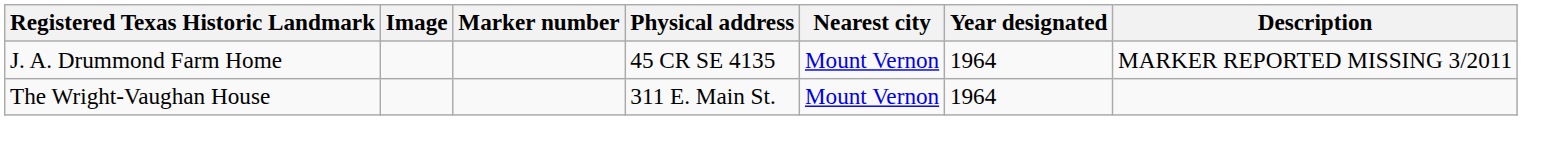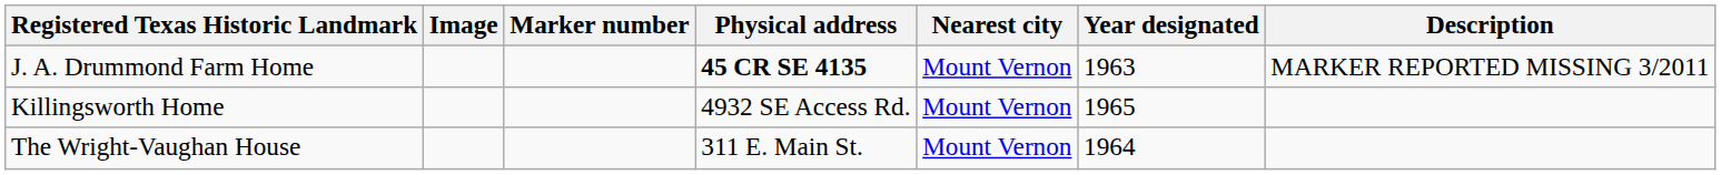J. A. Drummond Farm Home | Physical address: normal -> bold
J. A. Drummond Farm Home | Year designated: 1964 -> 1963
+ row: Killingsworth Home | 4932 SE Access Rd. | Mount Vernon | 1965
